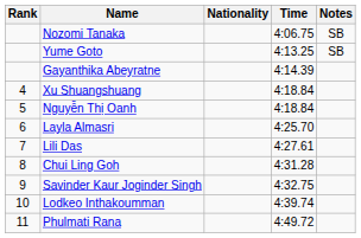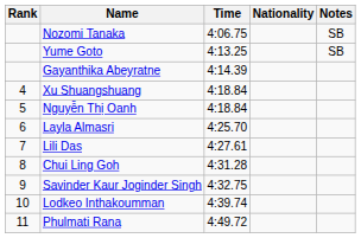columns swapped: Nationality <-> Time
